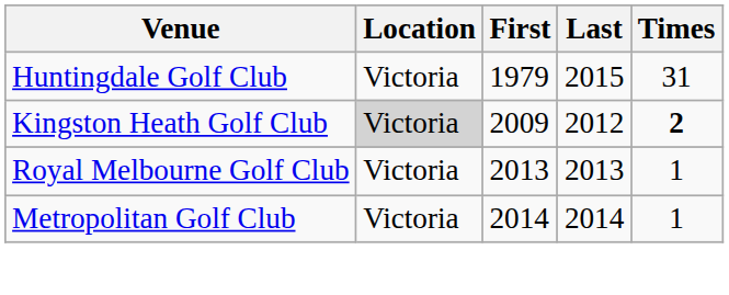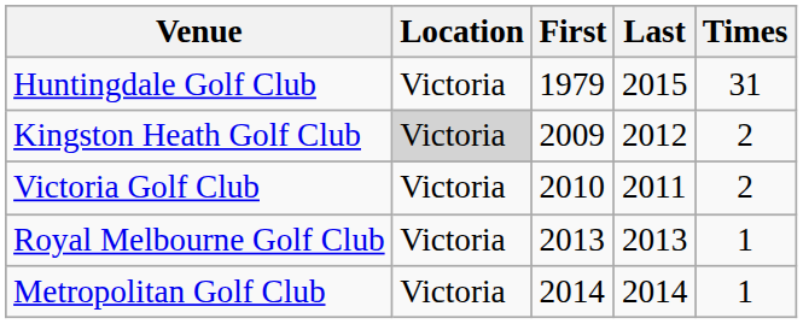Kingston Heath Golf Club | Times: bold -> normal
+ row: Victoria Golf Club | Victoria | 2010 | 2011 | 2
